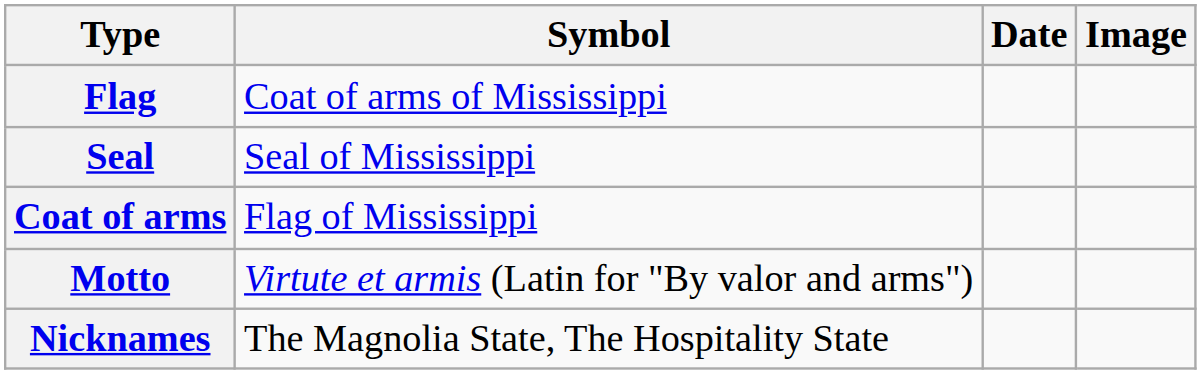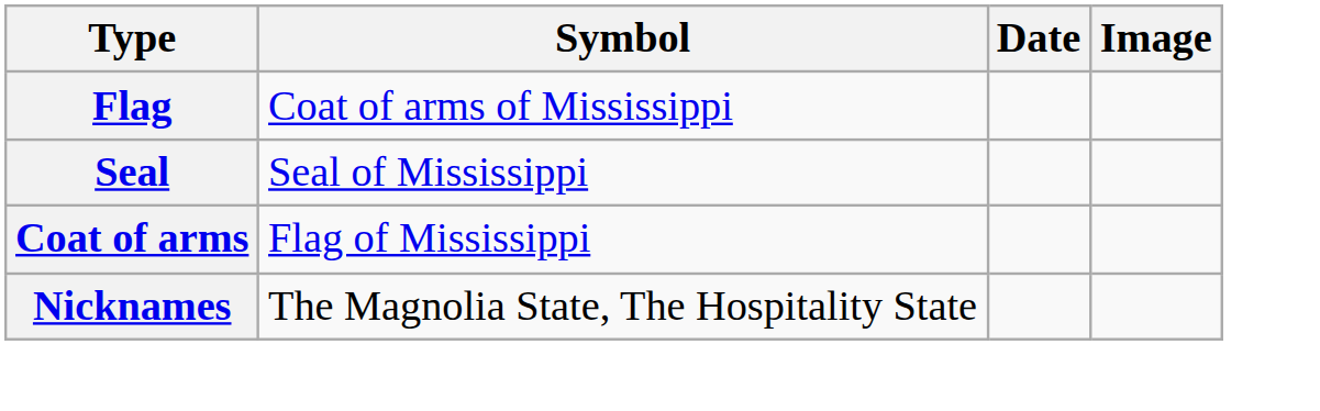- row: Motto | Virtute et armis (Latin for "By valor and arms")
